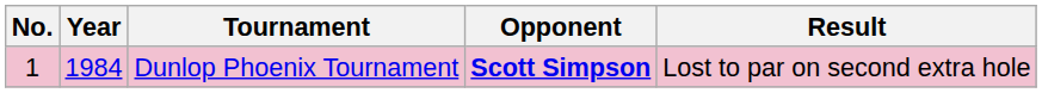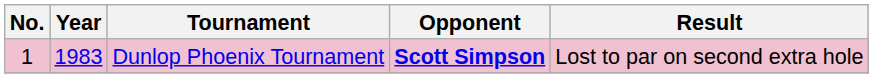Dunlop Phoenix Tournament | Year: 1984 -> 1983
